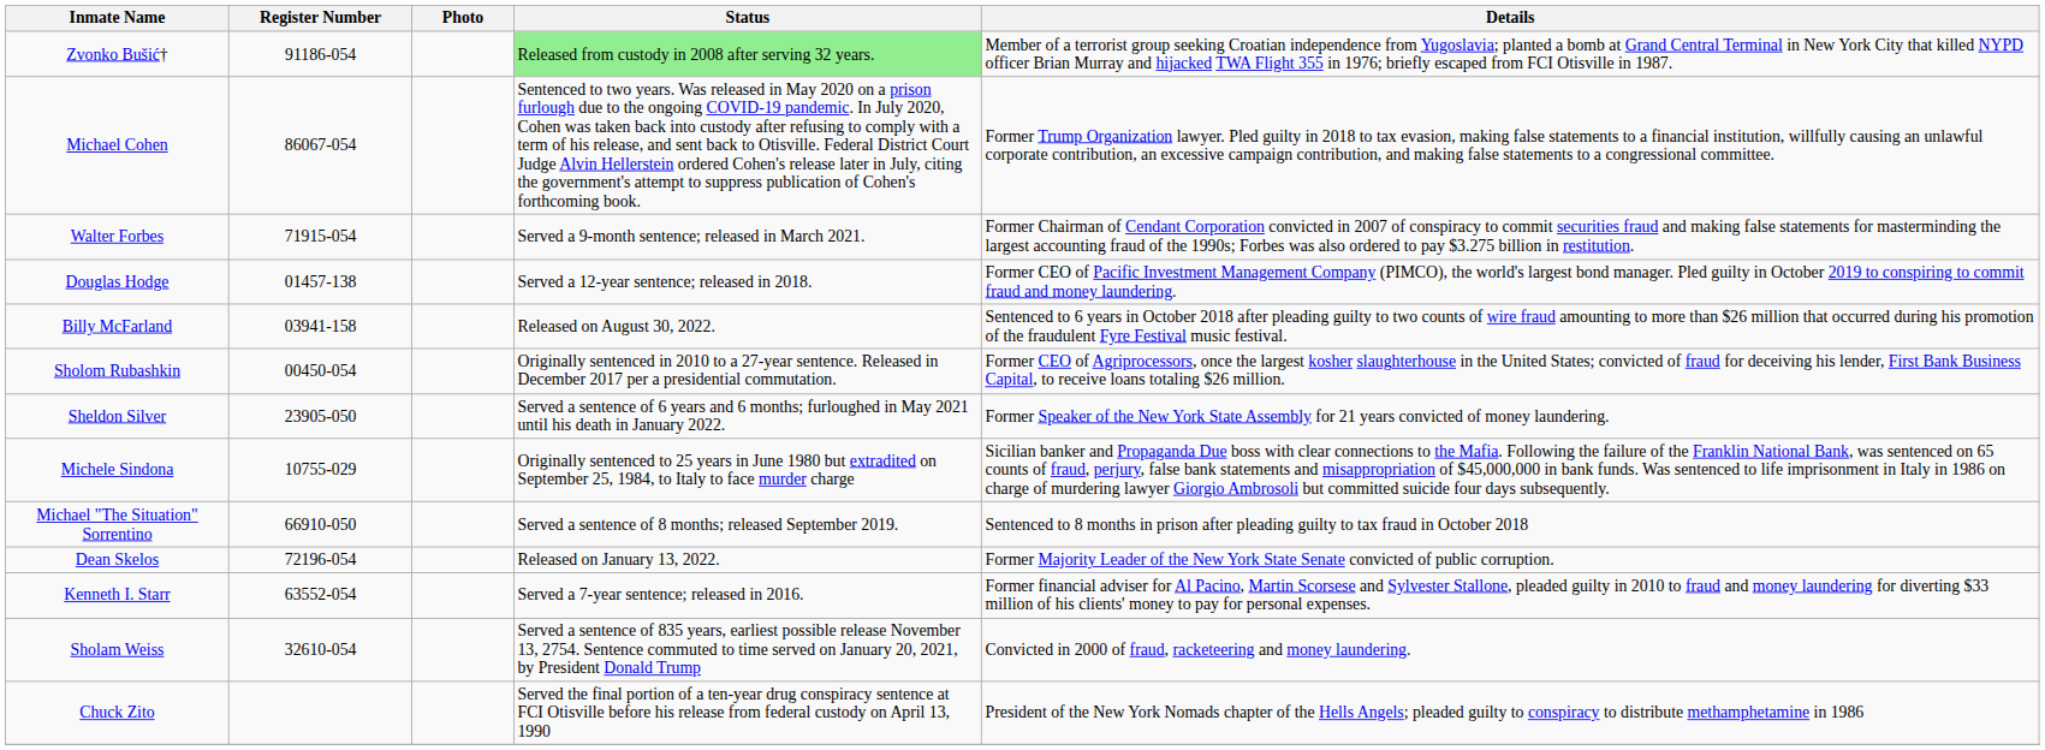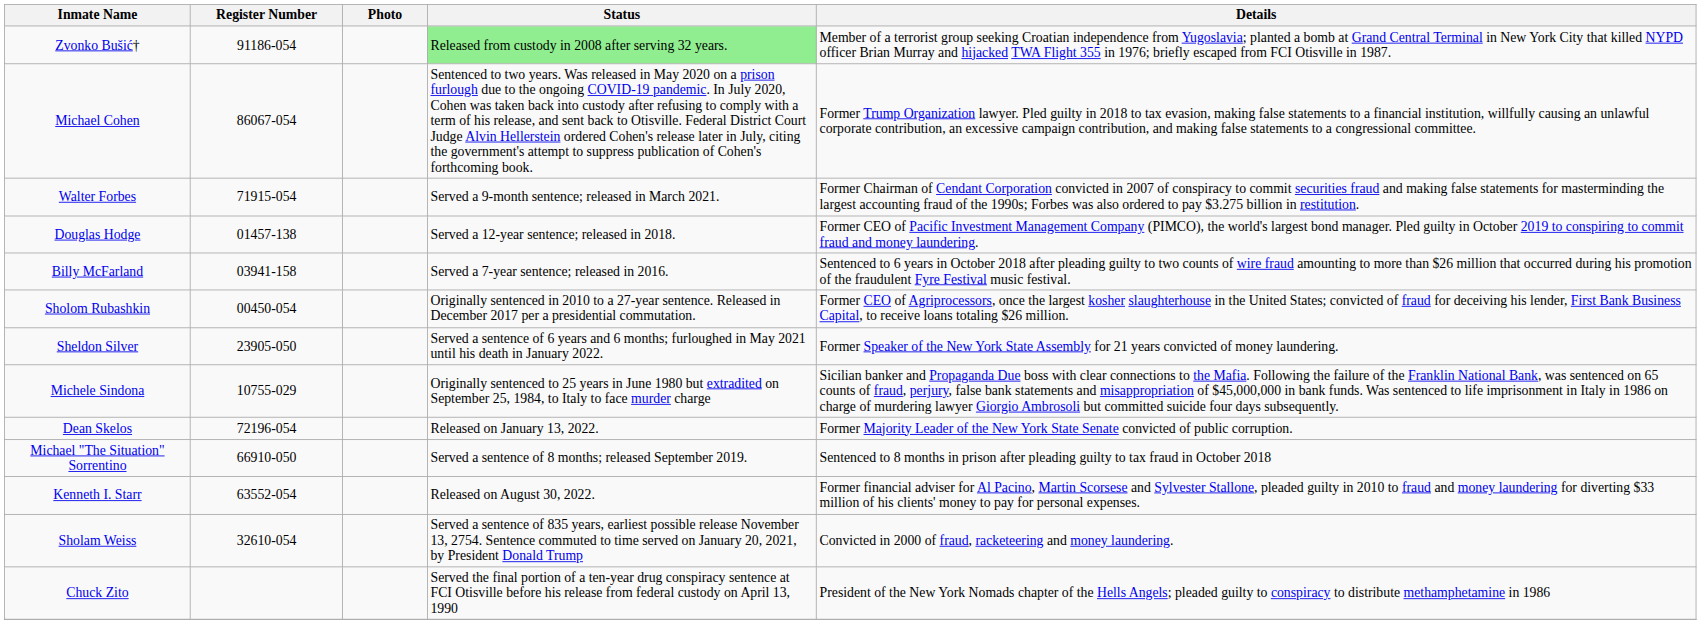Billy McFarland | Status: Released on August 30, 2022. -> Served a 7-year sentence; released in 2016.
rows swapped: Dean Skelos <-> Michael "The Situation" Sorrentino
Kenneth I. Starr | Status: Served a 7-year sentence; released in 2016. -> Released on August 30, 2022.
